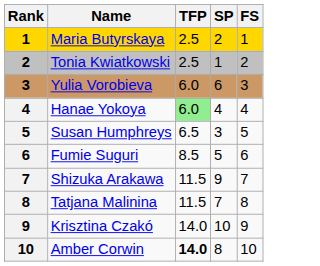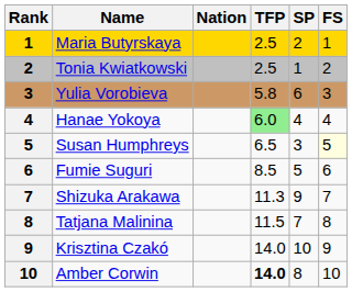+ column: Nation
Yulia Vorobieva | TFP: 6.0 -> 5.8
Susan Humphreys | FS: no background -> lightyellow background
Shizuka Arakawa | TFP: 11.5 -> 11.3
